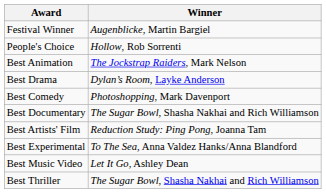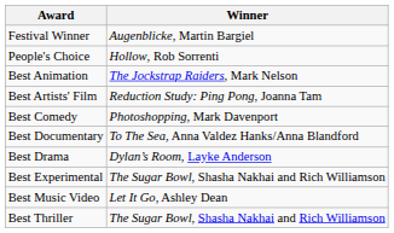rows swapped: Best Artists' Film <-> Best Drama
Best Documentary | Winner: The Sugar Bowl, Shasha Nakhai and Rich Williamson -> To The Sea, Anna Valdez Hanks/Anna Blandford
Best Experimental | Winner: To The Sea, Anna Valdez Hanks/Anna Blandford -> The Sugar Bowl, Shasha Nakhai and Rich Williamson
